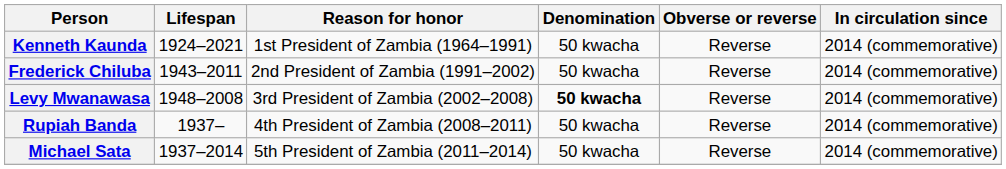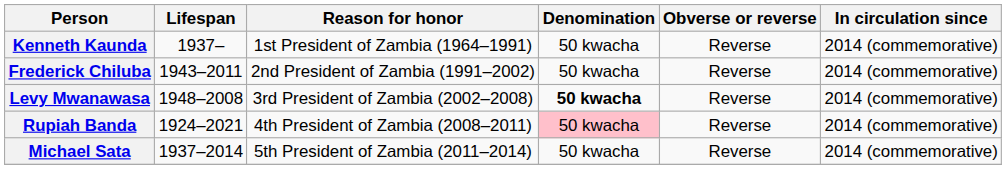Kenneth Kaunda | Lifespan: 1924–2021 -> 1937–
Rupiah Banda | Lifespan: 1937– -> 1924–2021
Rupiah Banda | Denomination: no background -> pink background
